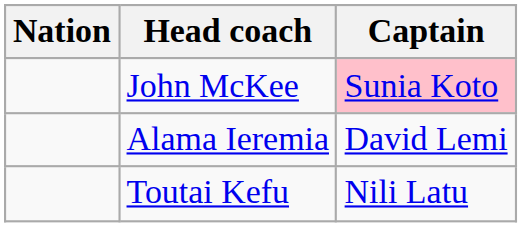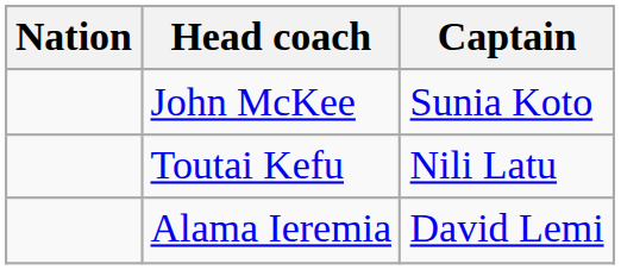John McKee | Captain: pink background -> no background
rows swapped: Alama Ieremia <-> Toutai Kefu
